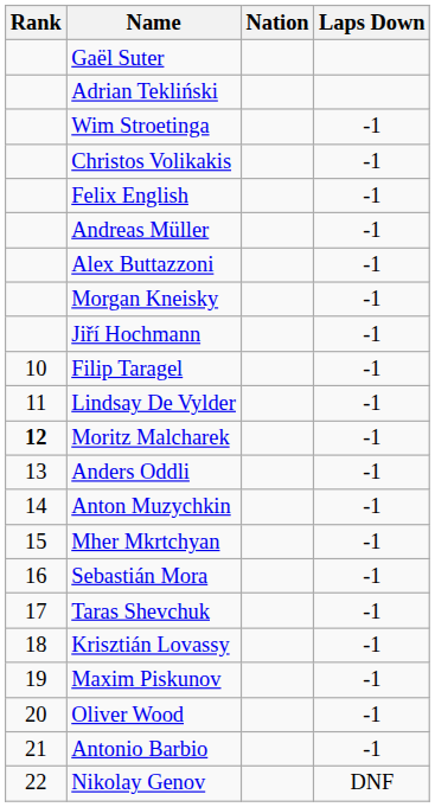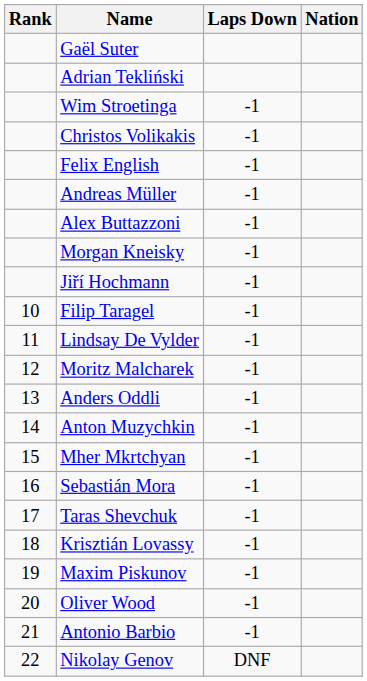columns swapped: Nation <-> Laps Down
Moritz Malcharek | Rank: bold -> normal
